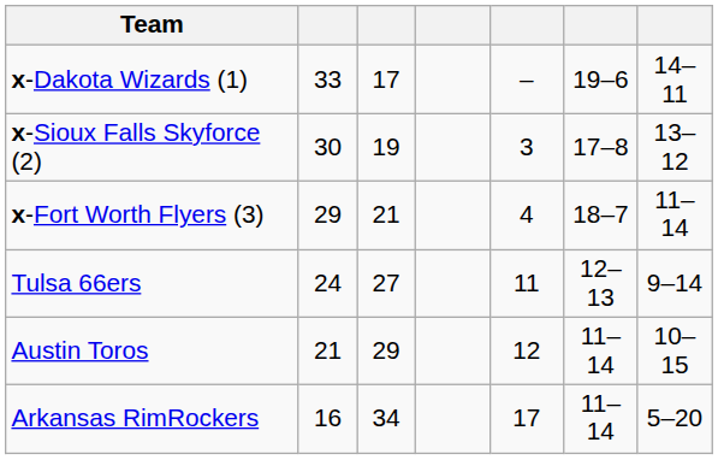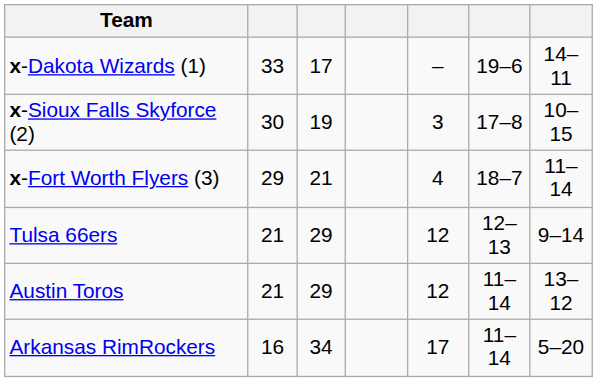x-Sioux Falls Skyforce (2) | column 7: 13–12 -> 10–15
Tulsa 66ers | column 2: 24 -> 21
Tulsa 66ers | column 3: 27 -> 29
Tulsa 66ers | column 5: 11 -> 12
Austin Toros | column 7: 10–15 -> 13–12
